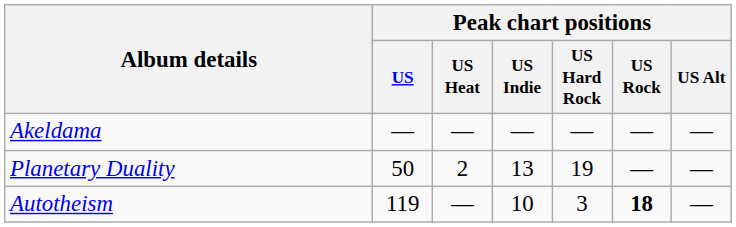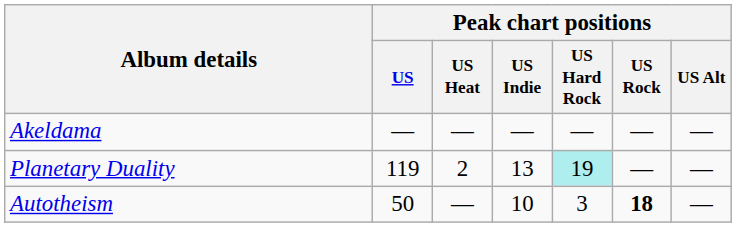Planetary Duality | Peak chart positions / US: 50 -> 119
Planetary Duality | Peak chart positions / US Hard Rock: no background -> paleturquoise background
Autotheism | Peak chart positions / US: 119 -> 50
